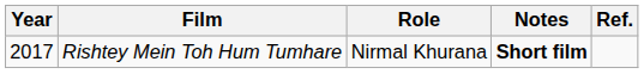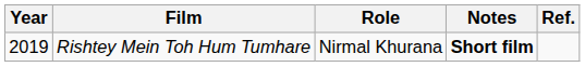Rishtey Mein Toh Hum Tumhare | Year: 2017 -> 2019
